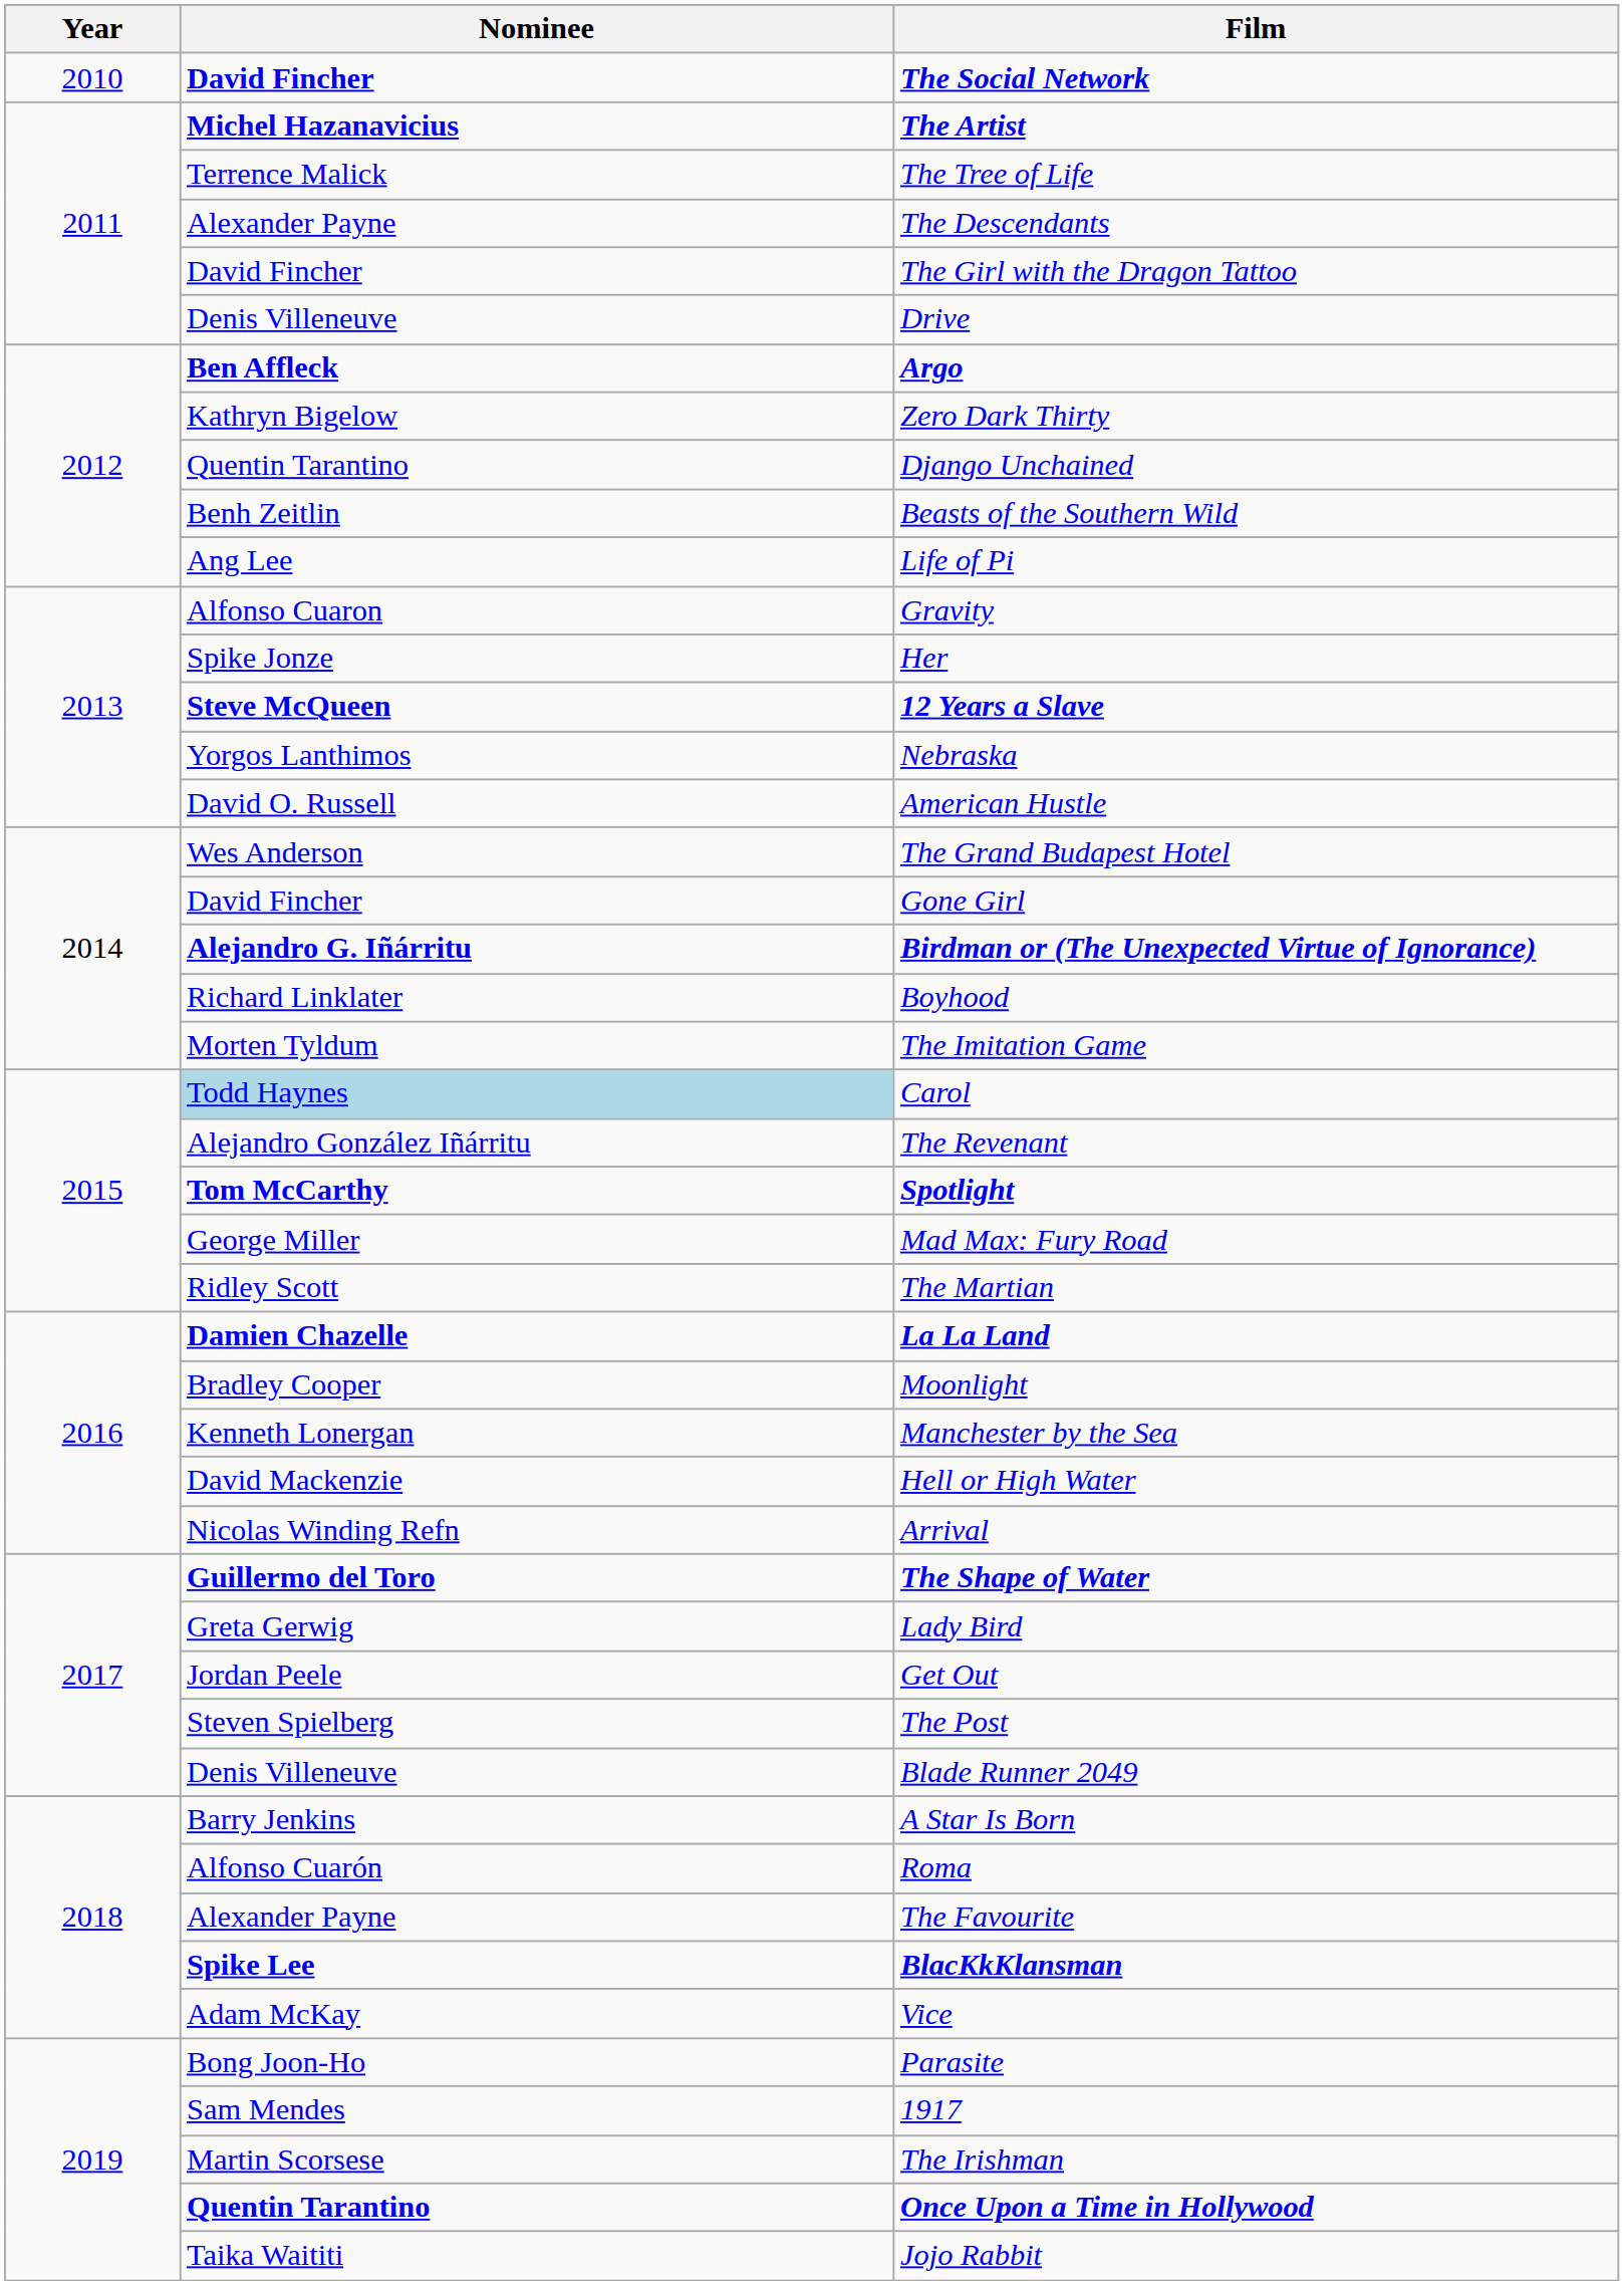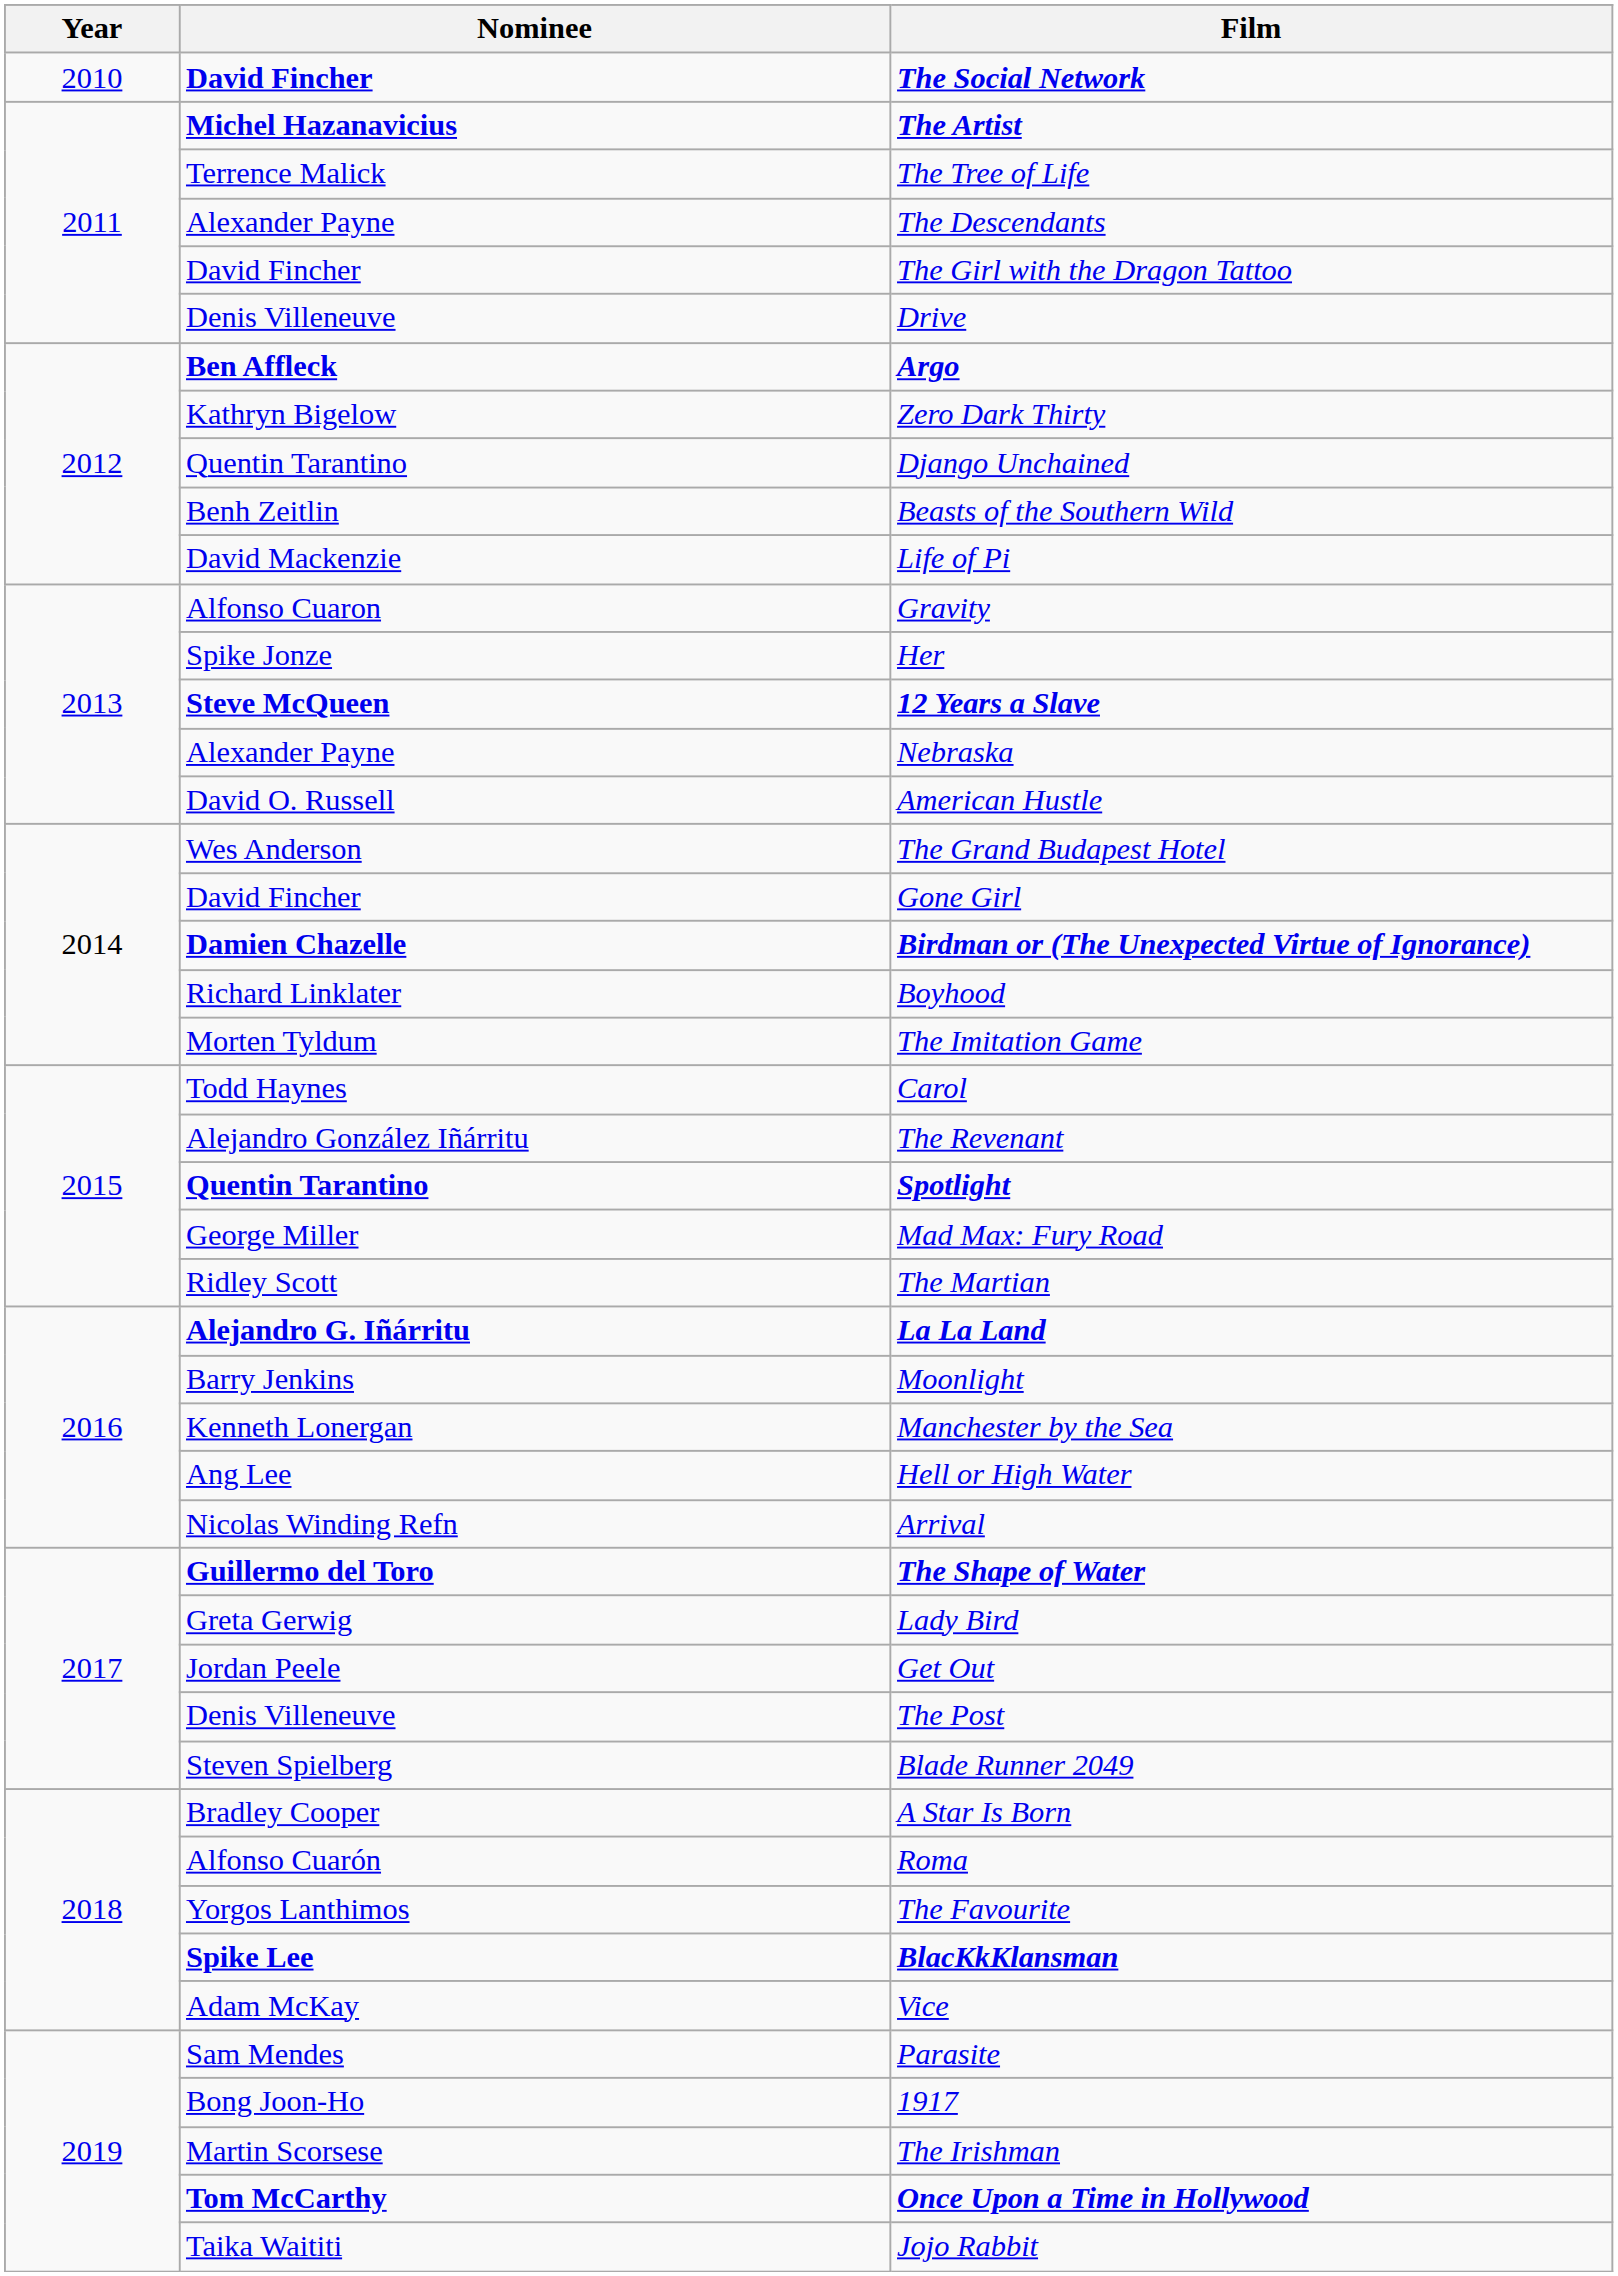Life of Pi | Nominee: Ang Lee -> David Mackenzie
Nebraska | Nominee: Yorgos Lanthimos -> Alexander Payne
Birdman or (The Unexpected Virtue of Ignorance) | Nominee: Alejandro G. Iñárritu -> Damien Chazelle
Carol | Nominee: lightblue background -> no background
Spotlight | Nominee: Tom McCarthy -> Quentin Tarantino
La La Land | Nominee: Damien Chazelle -> Alejandro G. Iñárritu
Moonlight | Nominee: Bradley Cooper -> Barry Jenkins
Hell or High Water | Nominee: David Mackenzie -> Ang Lee
The Post | Nominee: Steven Spielberg -> Denis Villeneuve
Blade Runner 2049 | Nominee: Denis Villeneuve -> Steven Spielberg
A Star Is Born | Nominee: Barry Jenkins -> Bradley Cooper
The Favourite | Nominee: Alexander Payne -> Yorgos Lanthimos
Parasite | Nominee: Bong Joon-Ho -> Sam Mendes
1917 | Nominee: Sam Mendes -> Bong Joon-Ho
Once Upon a Time in Hollywood | Nominee: Quentin Tarantino -> Tom McCarthy
